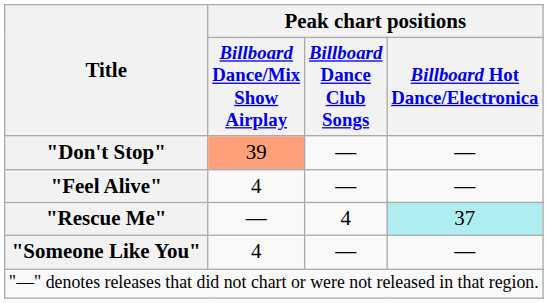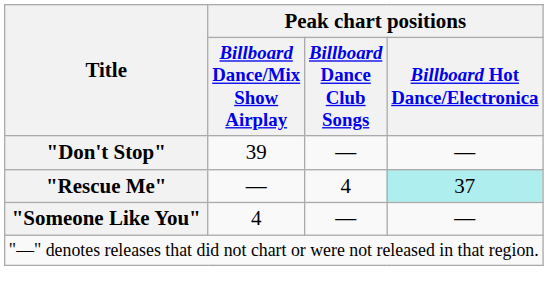"Don't Stop" | Peak chart positions / Billboard Dance/Mix Show Airplay: lightsalmon background -> no background
- row: "Feel Alive" | 4 | — | —
